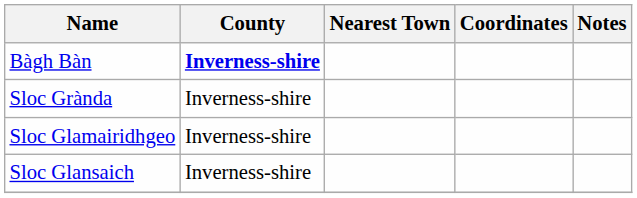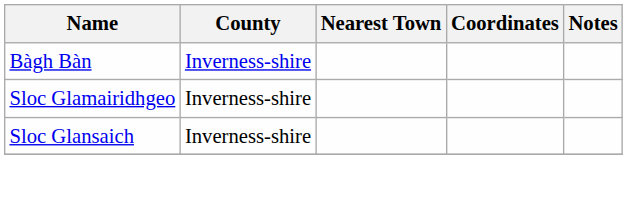Bàgh Bàn | County: bold -> normal
- row: Sloc Grànda | Inverness-shire
